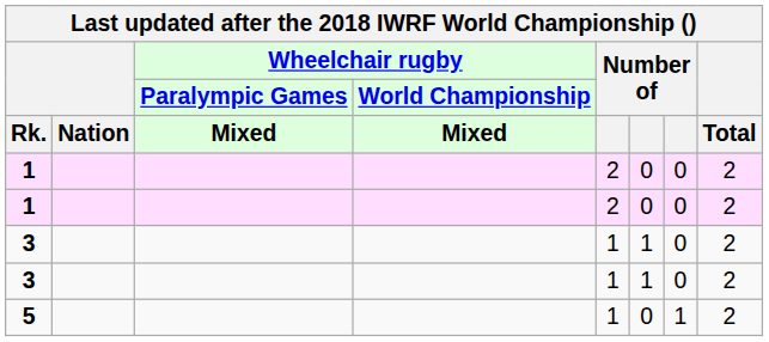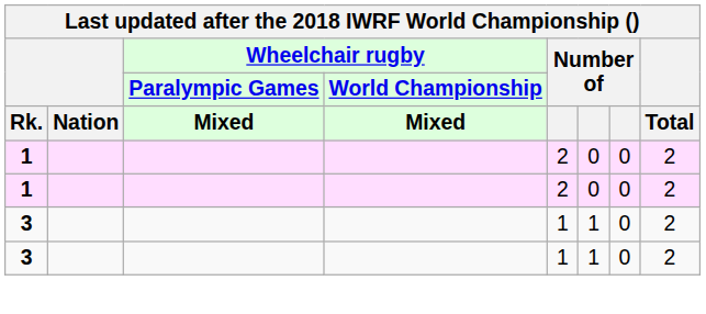- row: 5 | 1 | 0 | 1 | 2
